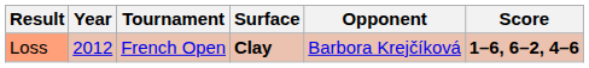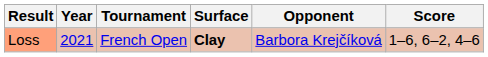Loss | Year: 2012 -> 2021
Loss | Score: bold -> normal
